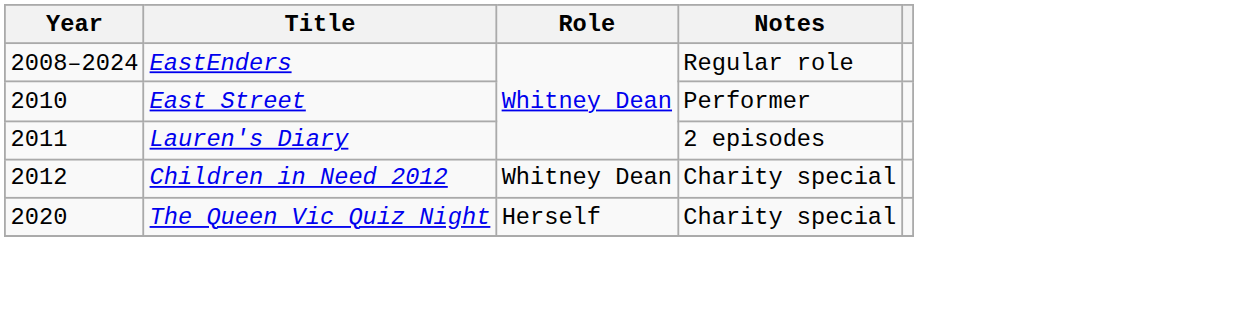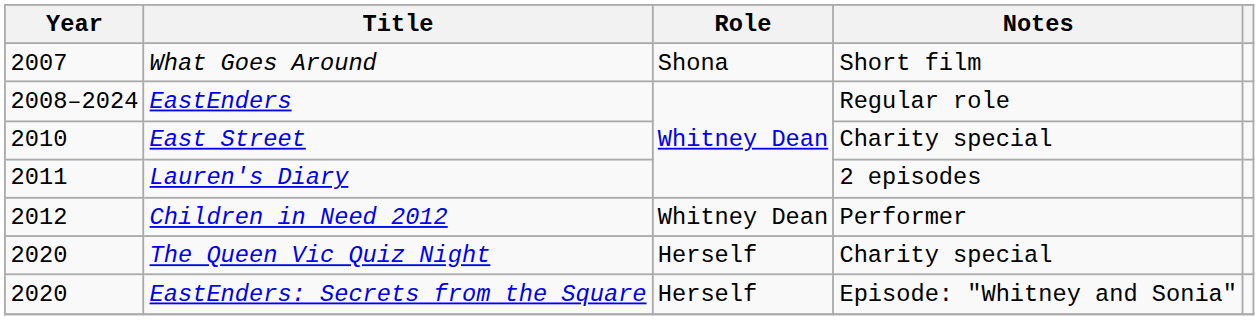+ row: 2007 | What Goes Around | Shona | Short film
East Street | Notes: Performer -> Charity special
Children in Need 2012 | Notes: Charity special -> Performer
+ row: 2020 | EastEnders: Secrets from the Square | Herself | Episode: "Whitney and Sonia"
